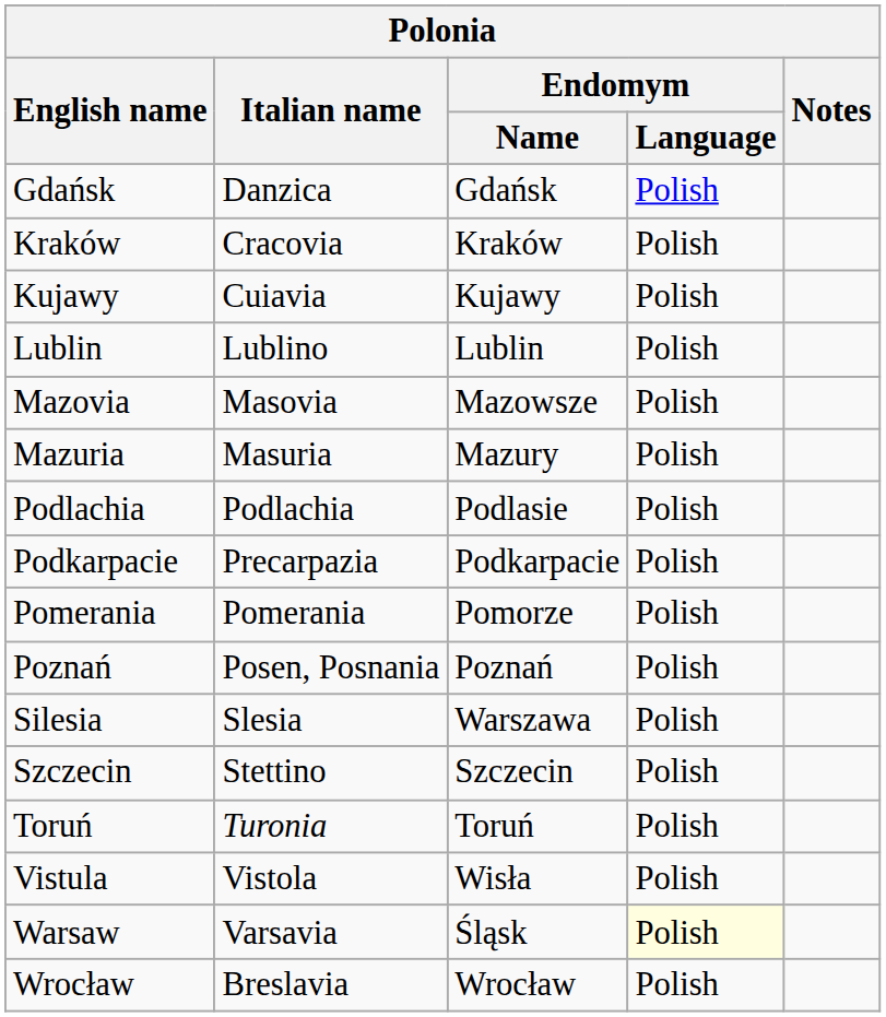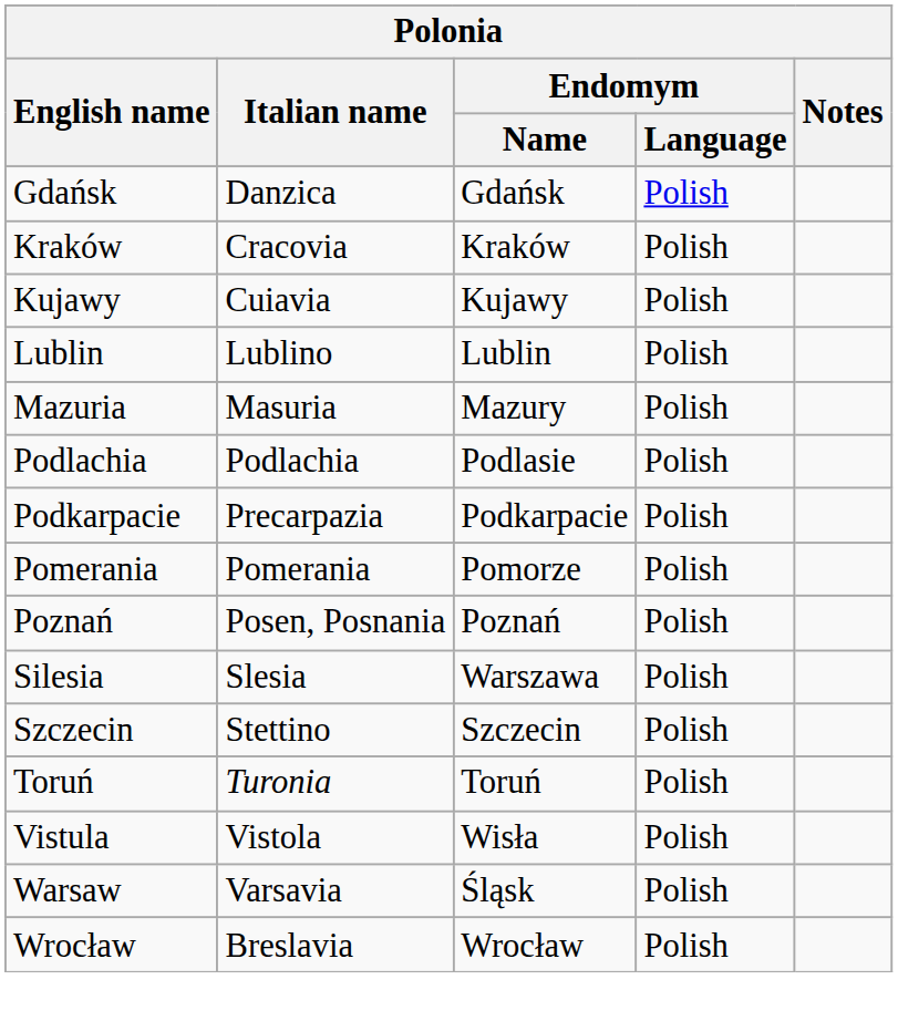- row: Mazovia | Masovia | Mazowsze | Polish
Warsaw | Endomym / Language: lightyellow background -> no background
